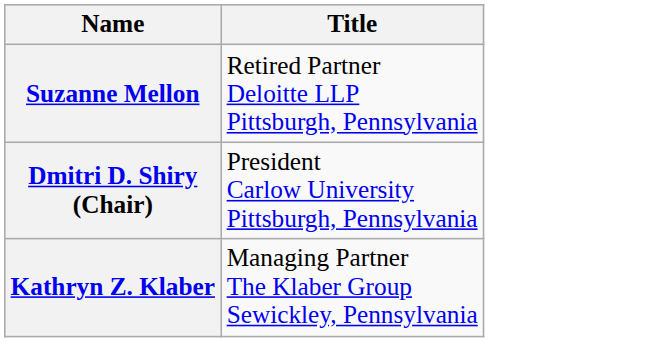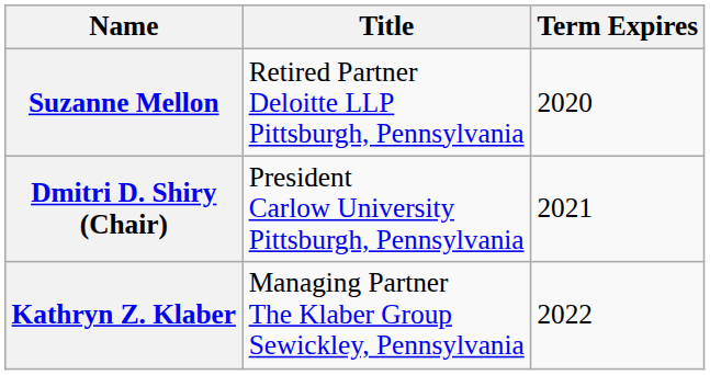+ column: Term Expires | 2020 | 2021 | 2022
